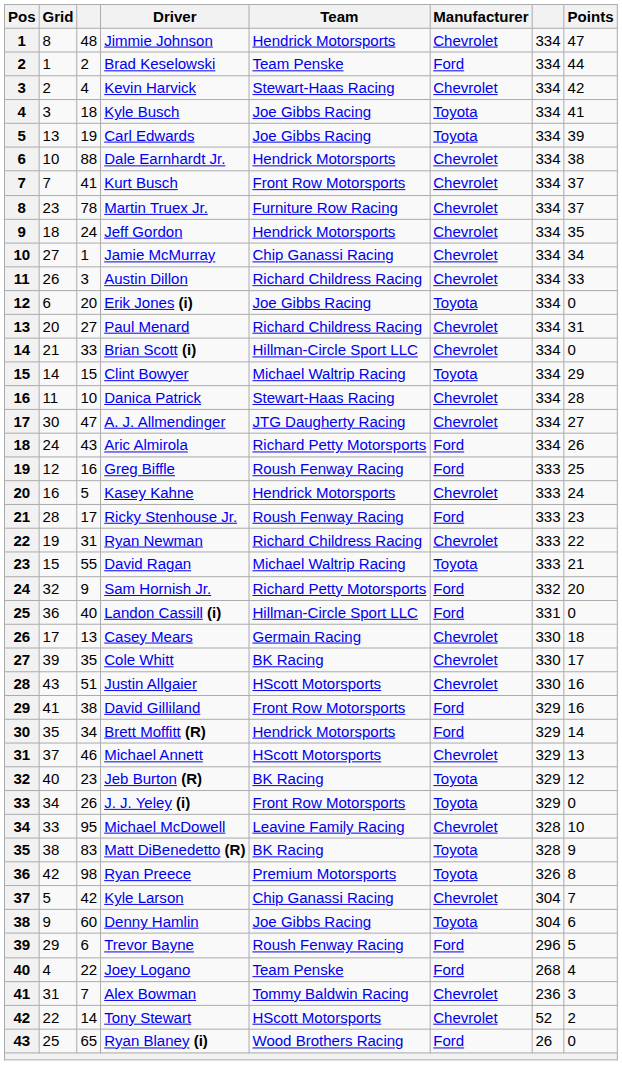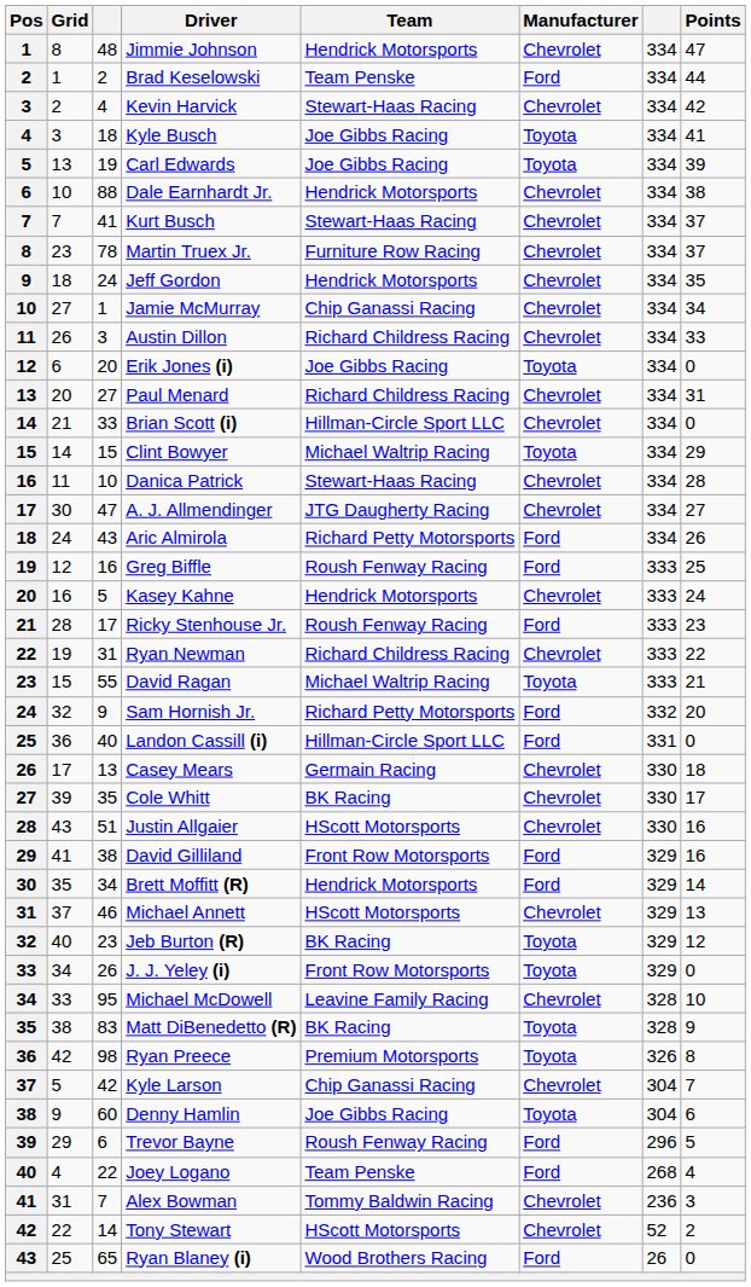Kurt Busch | Team: Front Row Motorsports -> Stewart-Haas Racing
